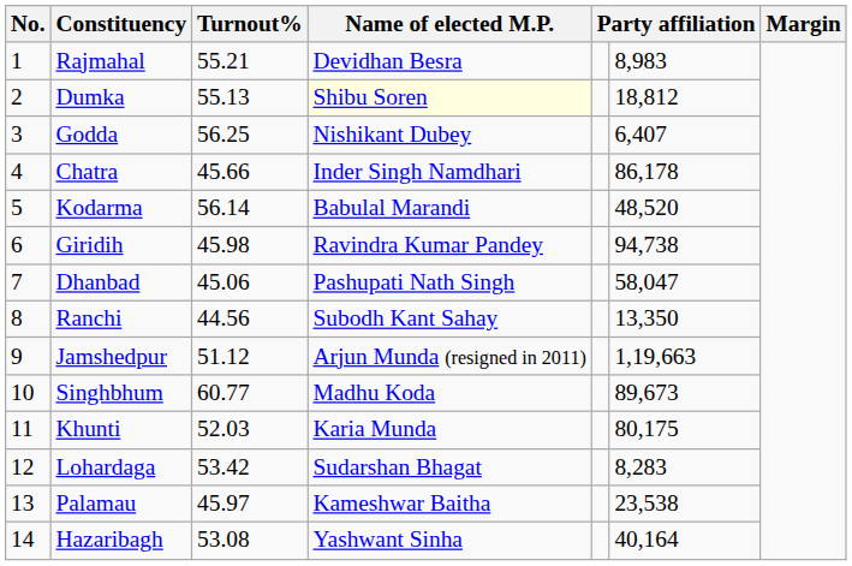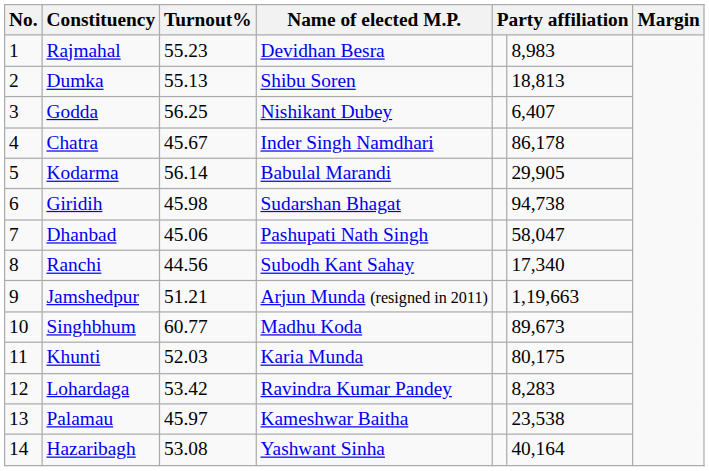Rajmahal | Turnout%: 55.21 -> 55.23
Dumka | Name of elected M.P.: lightyellow background -> no background
Dumka | column 6: 18,812 -> 18,813
Chatra | Turnout%: 45.66 -> 45.67
Kodarma | column 6: 48,520 -> 29,905
Giridih | Name of elected M.P.: Ravindra Kumar Pandey -> Sudarshan Bhagat
Ranchi | column 6: 13,350 -> 17,340
Jamshedpur | Turnout%: 51.12 -> 51.21
Lohardaga | Name of elected M.P.: Sudarshan Bhagat -> Ravindra Kumar Pandey
